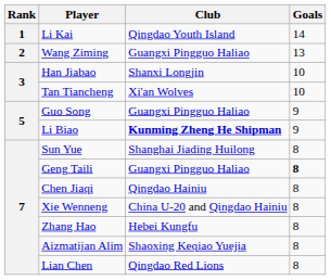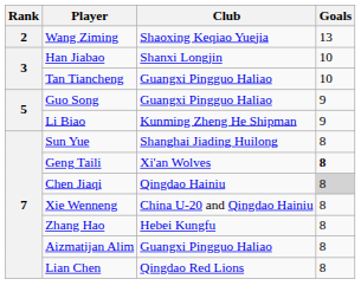- row: 1 | Li Kai | Qingdao Youth Island | 14
Wang Ziming | Club: Guangxi Pingguo Haliao -> Shaoxing Keqiao Yuejia
Tan Tiancheng | Club: Xi'an Wolves -> Guangxi Pingguo Haliao
Li Biao | Club: bold -> normal
Geng Taili | Club: Guangxi Pingguo Haliao -> Xi'an Wolves
Chen Jiaqi | Goals: no background -> lightgrey background
Aizmatijan Alim | Club: Shaoxing Keqiao Yuejia -> Guangxi Pingguo Haliao
